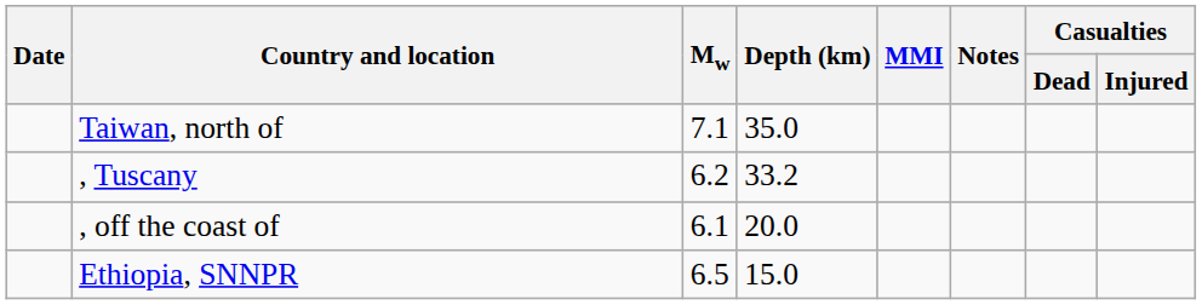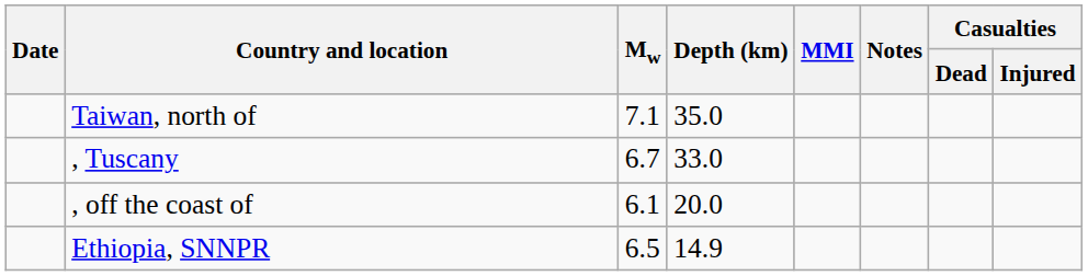, Tuscany | Mw: 6.2 -> 6.7
, Tuscany | Depth (km): 33.2 -> 33.0
Ethiopia, SNNPR | Depth (km): 15.0 -> 14.9
